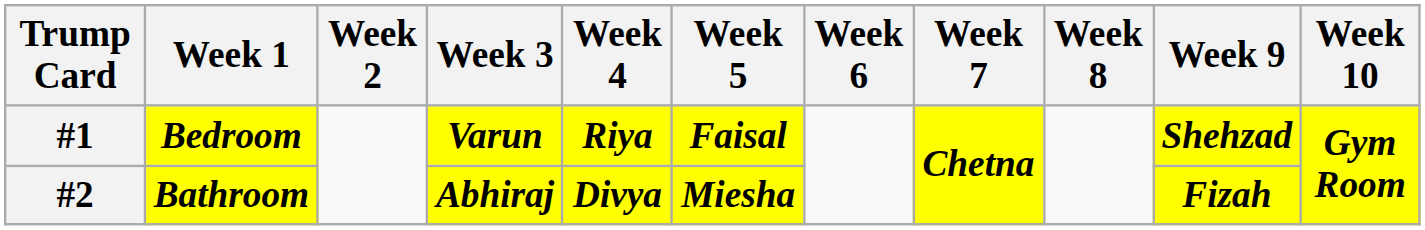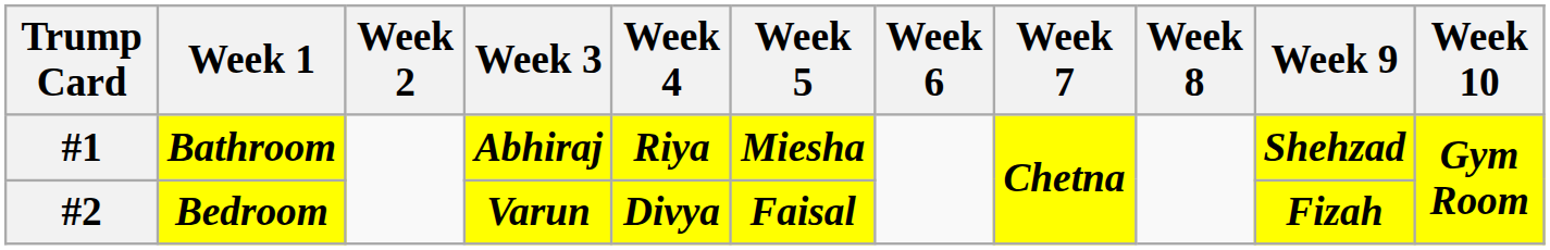#1 | Week 1: Bedroom -> Bathroom
#1 | Week 3: Varun -> Abhiraj
#1 | Week 5: Faisal -> Miesha
#2 | Week 1: Bathroom -> Bedroom
#2 | Week 3: Abhiraj -> Varun
#2 | Week 5: Miesha -> Faisal
